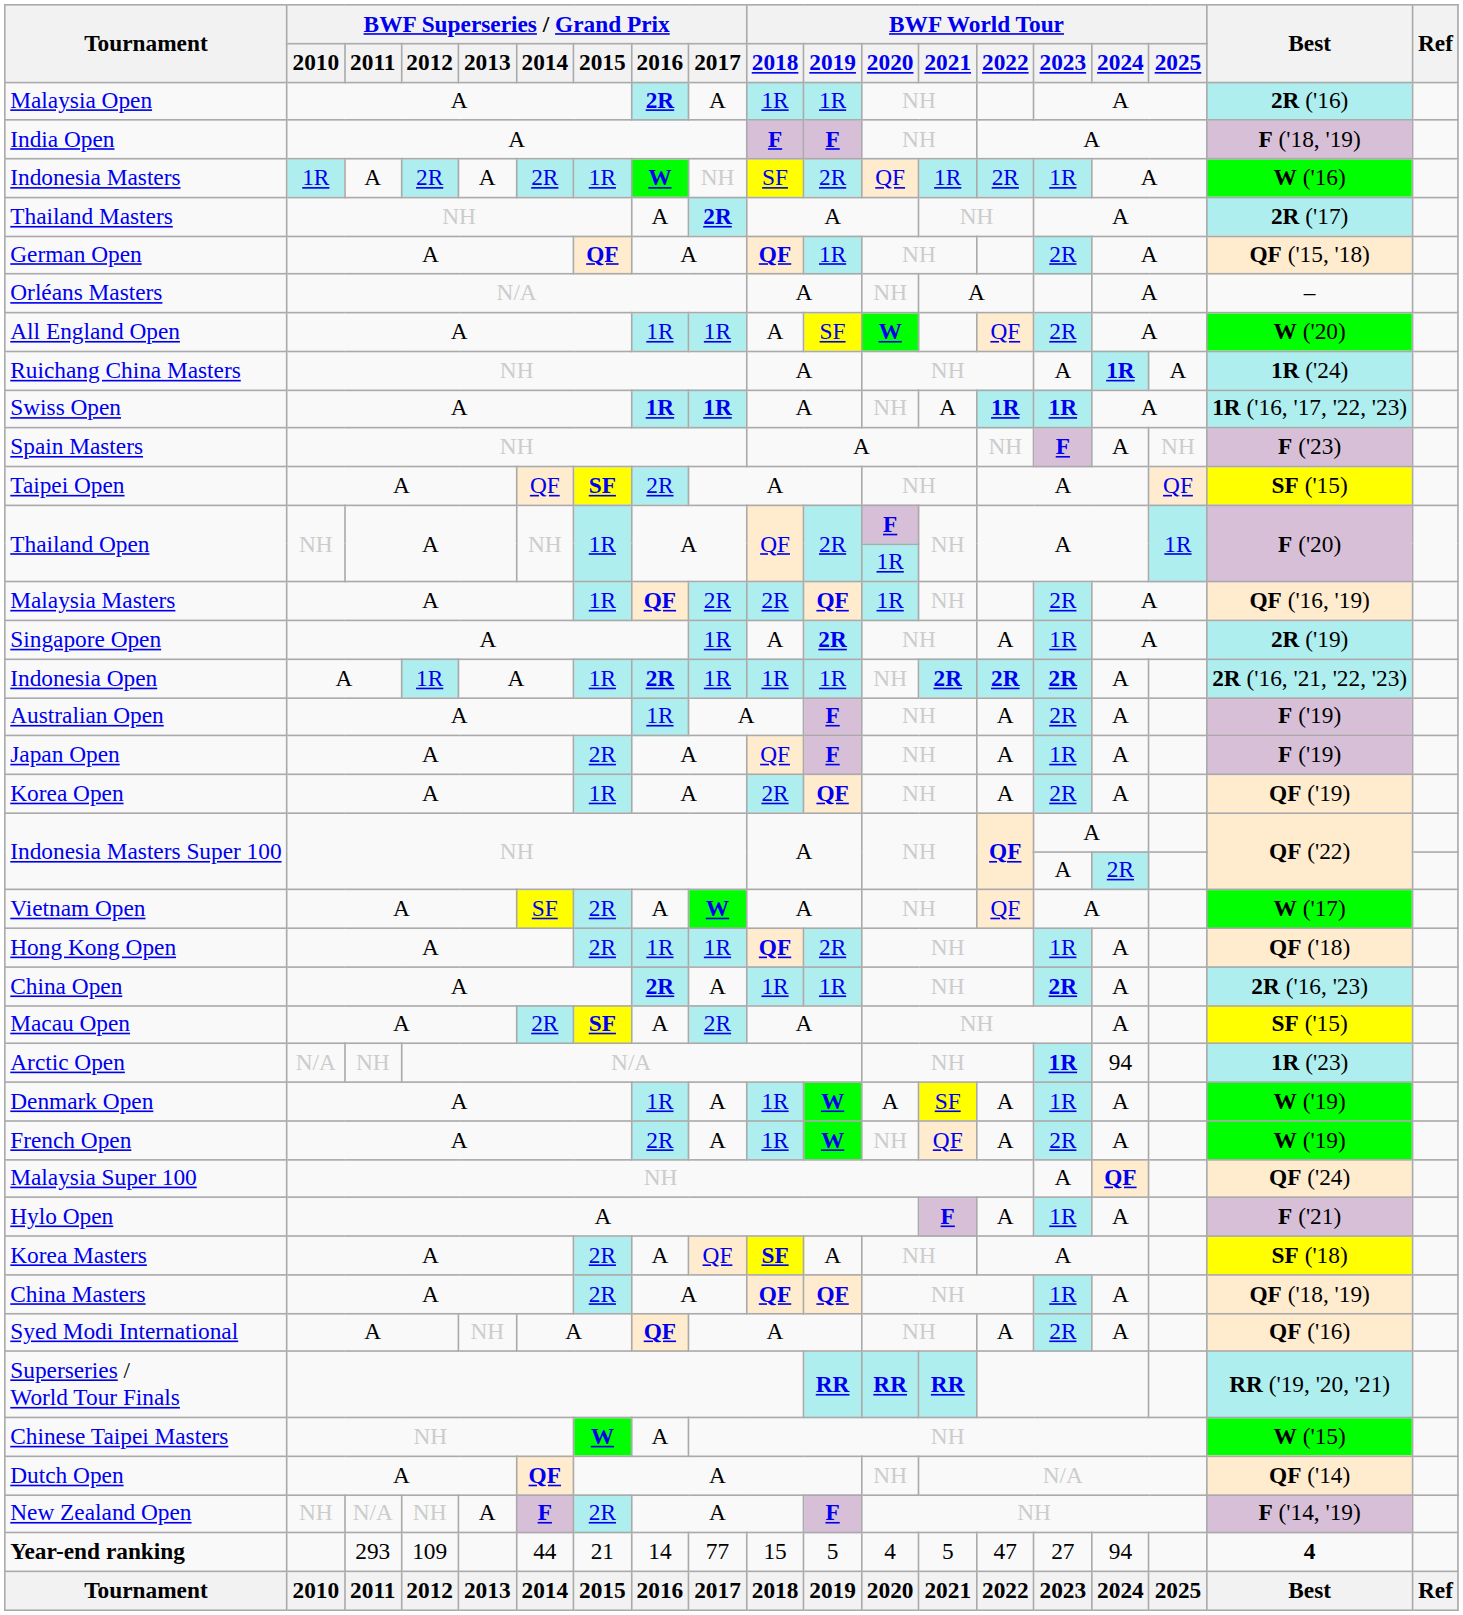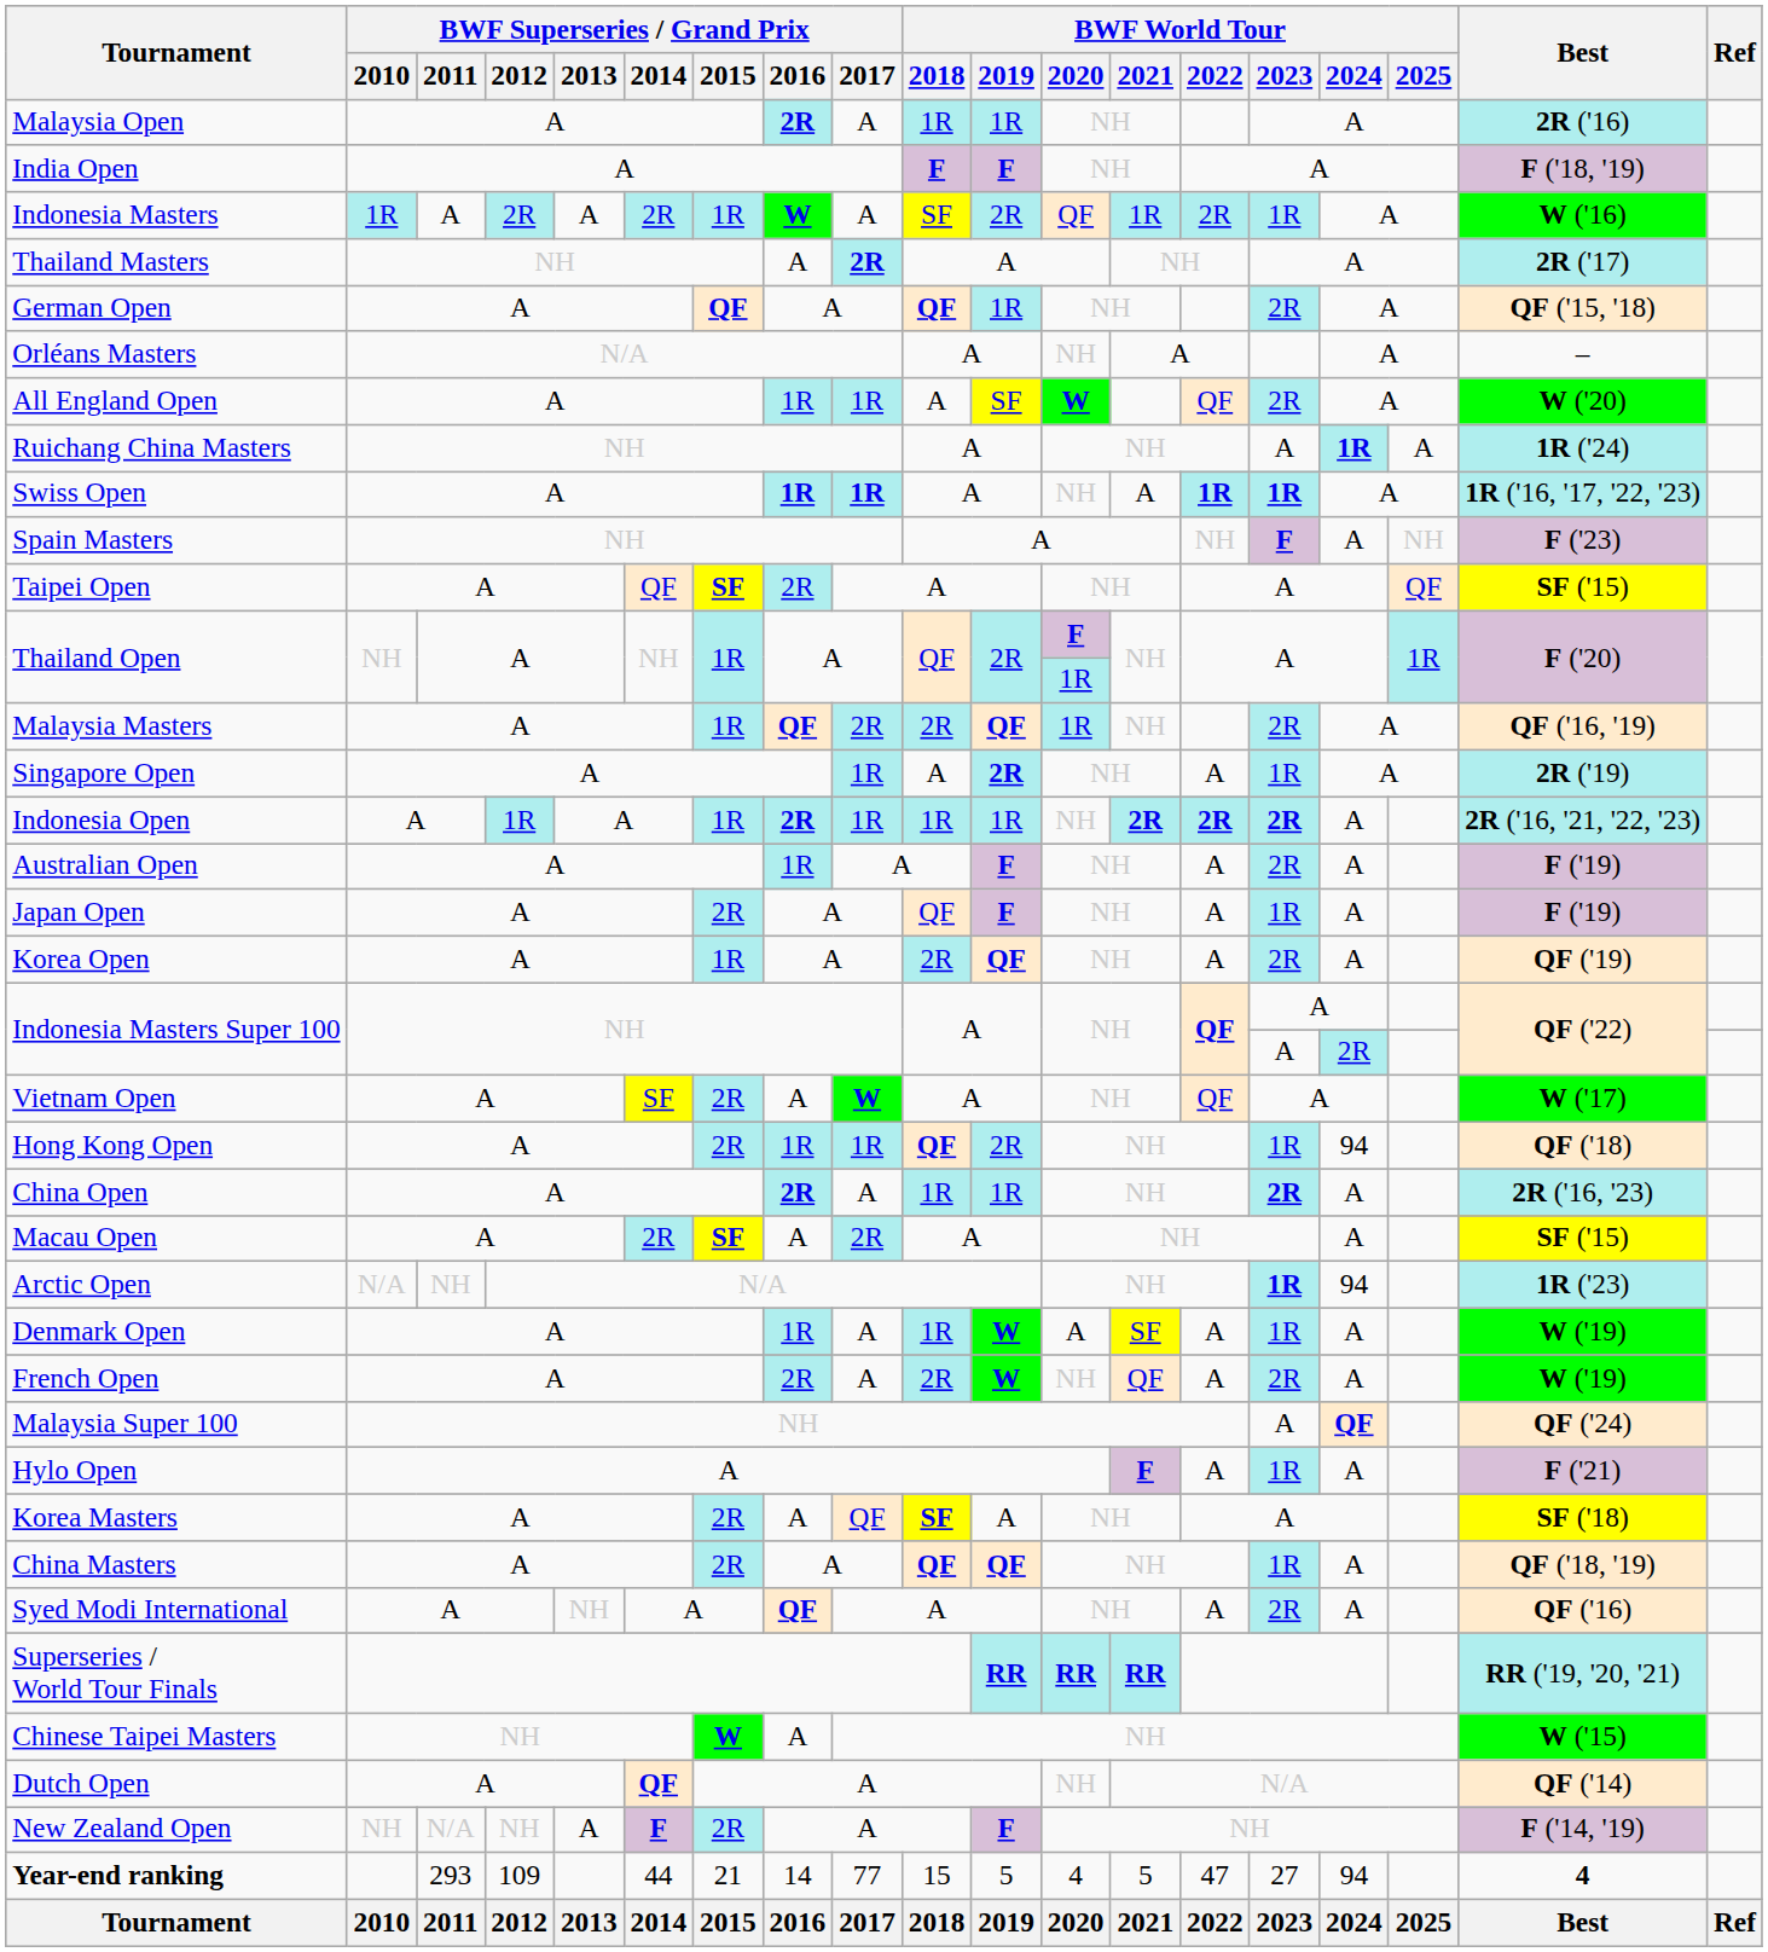Indonesia Masters | BWF Superseries / Grand Prix / 2017: NH -> A
Hong Kong Open | BWF World Tour / 2024: A -> 94
French Open | BWF World Tour / 2018: 1R -> 2R
